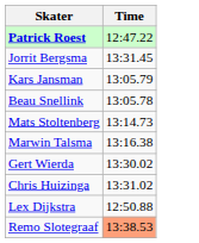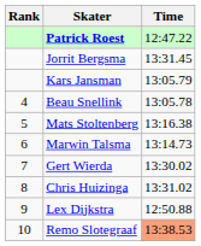+ column: Rank | 4 | 5 | 6 | 7 | 8 | 9 | 10
Mats Stoltenberg | Time: 13:14.73 -> 13:16.38
Marwin Talsma | Time: 13:16.38 -> 13:14.73
